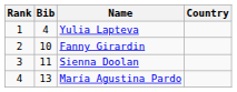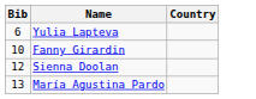- column: Rank | 1 | 2 | 3 | 4
Yulia Lapteva | Bib: 4 -> 6
Sienna Doolan | Bib: 11 -> 12
